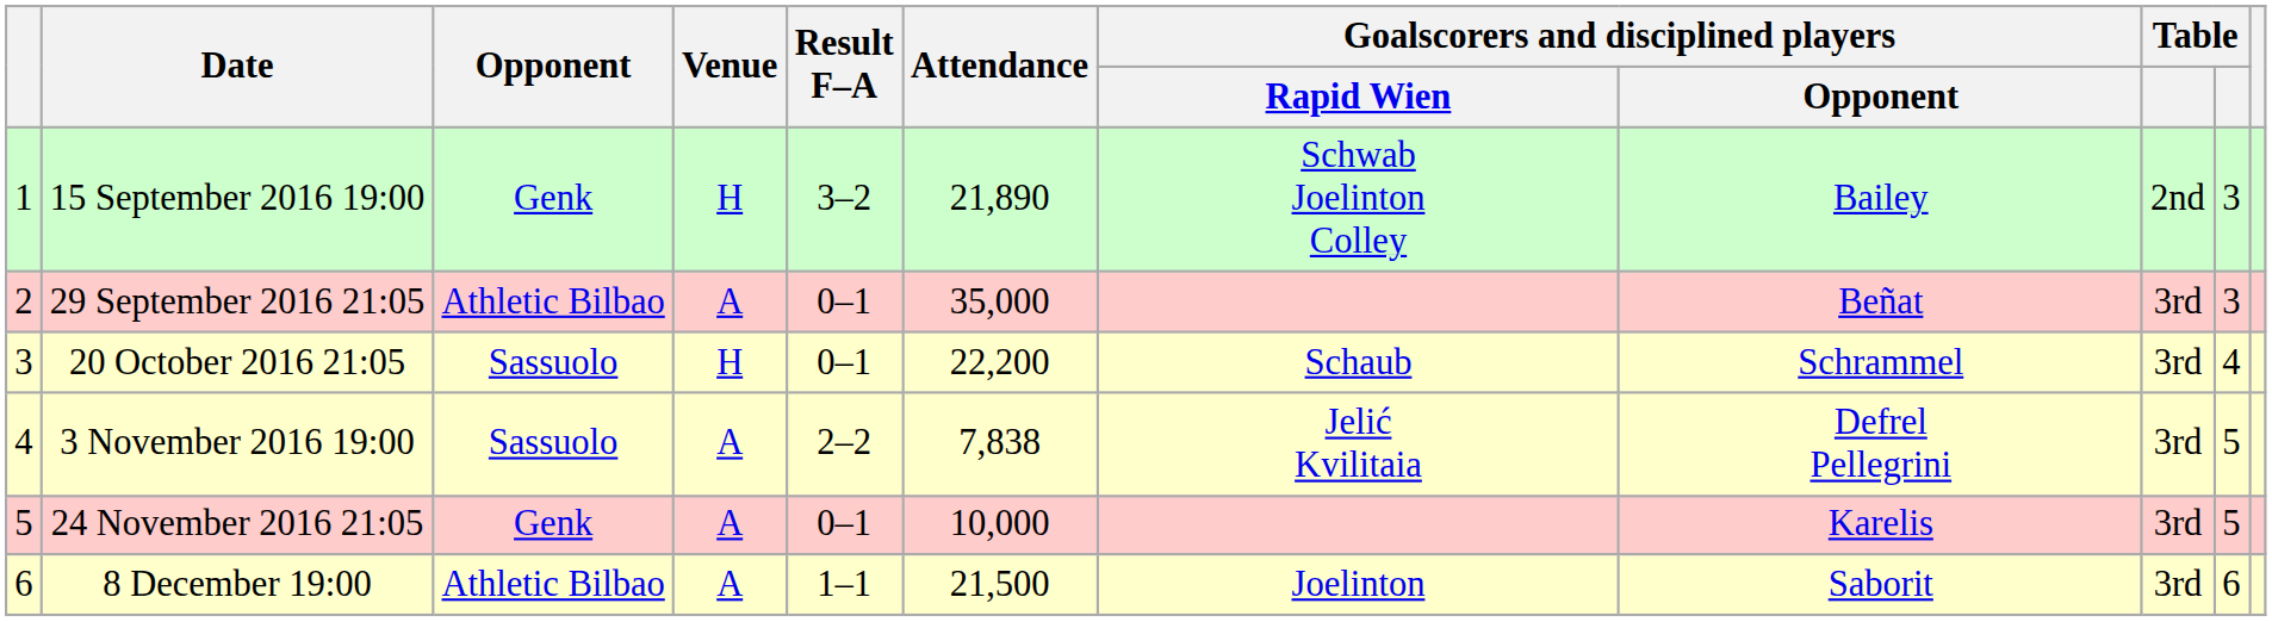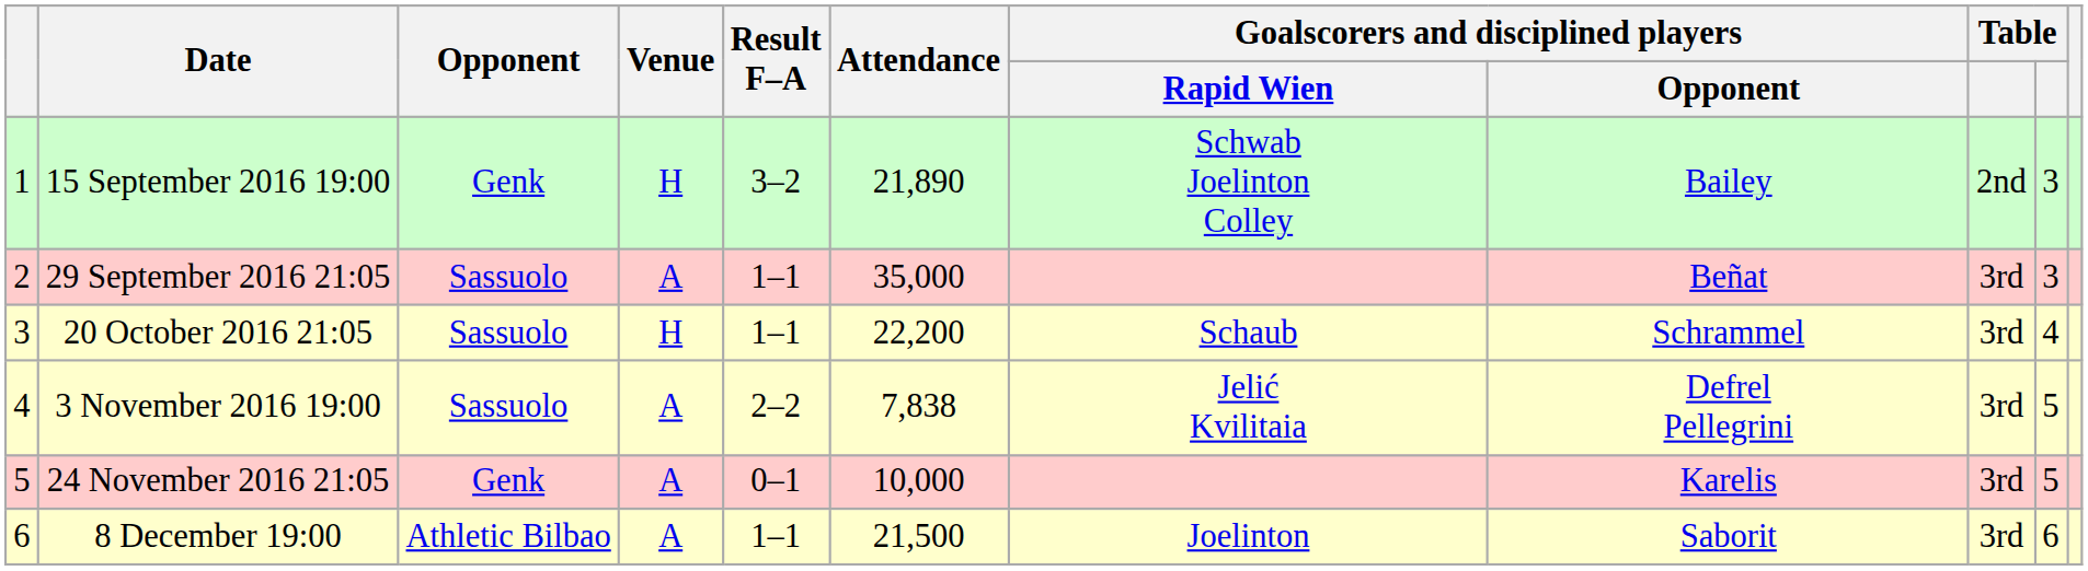29 September 2016 21:05 | Opponent: Athletic Bilbao -> Sassuolo
29 September 2016 21:05 | Result F–A: 0–1 -> 1–1
20 October 2016 21:05 | Result F–A: 0–1 -> 1–1
